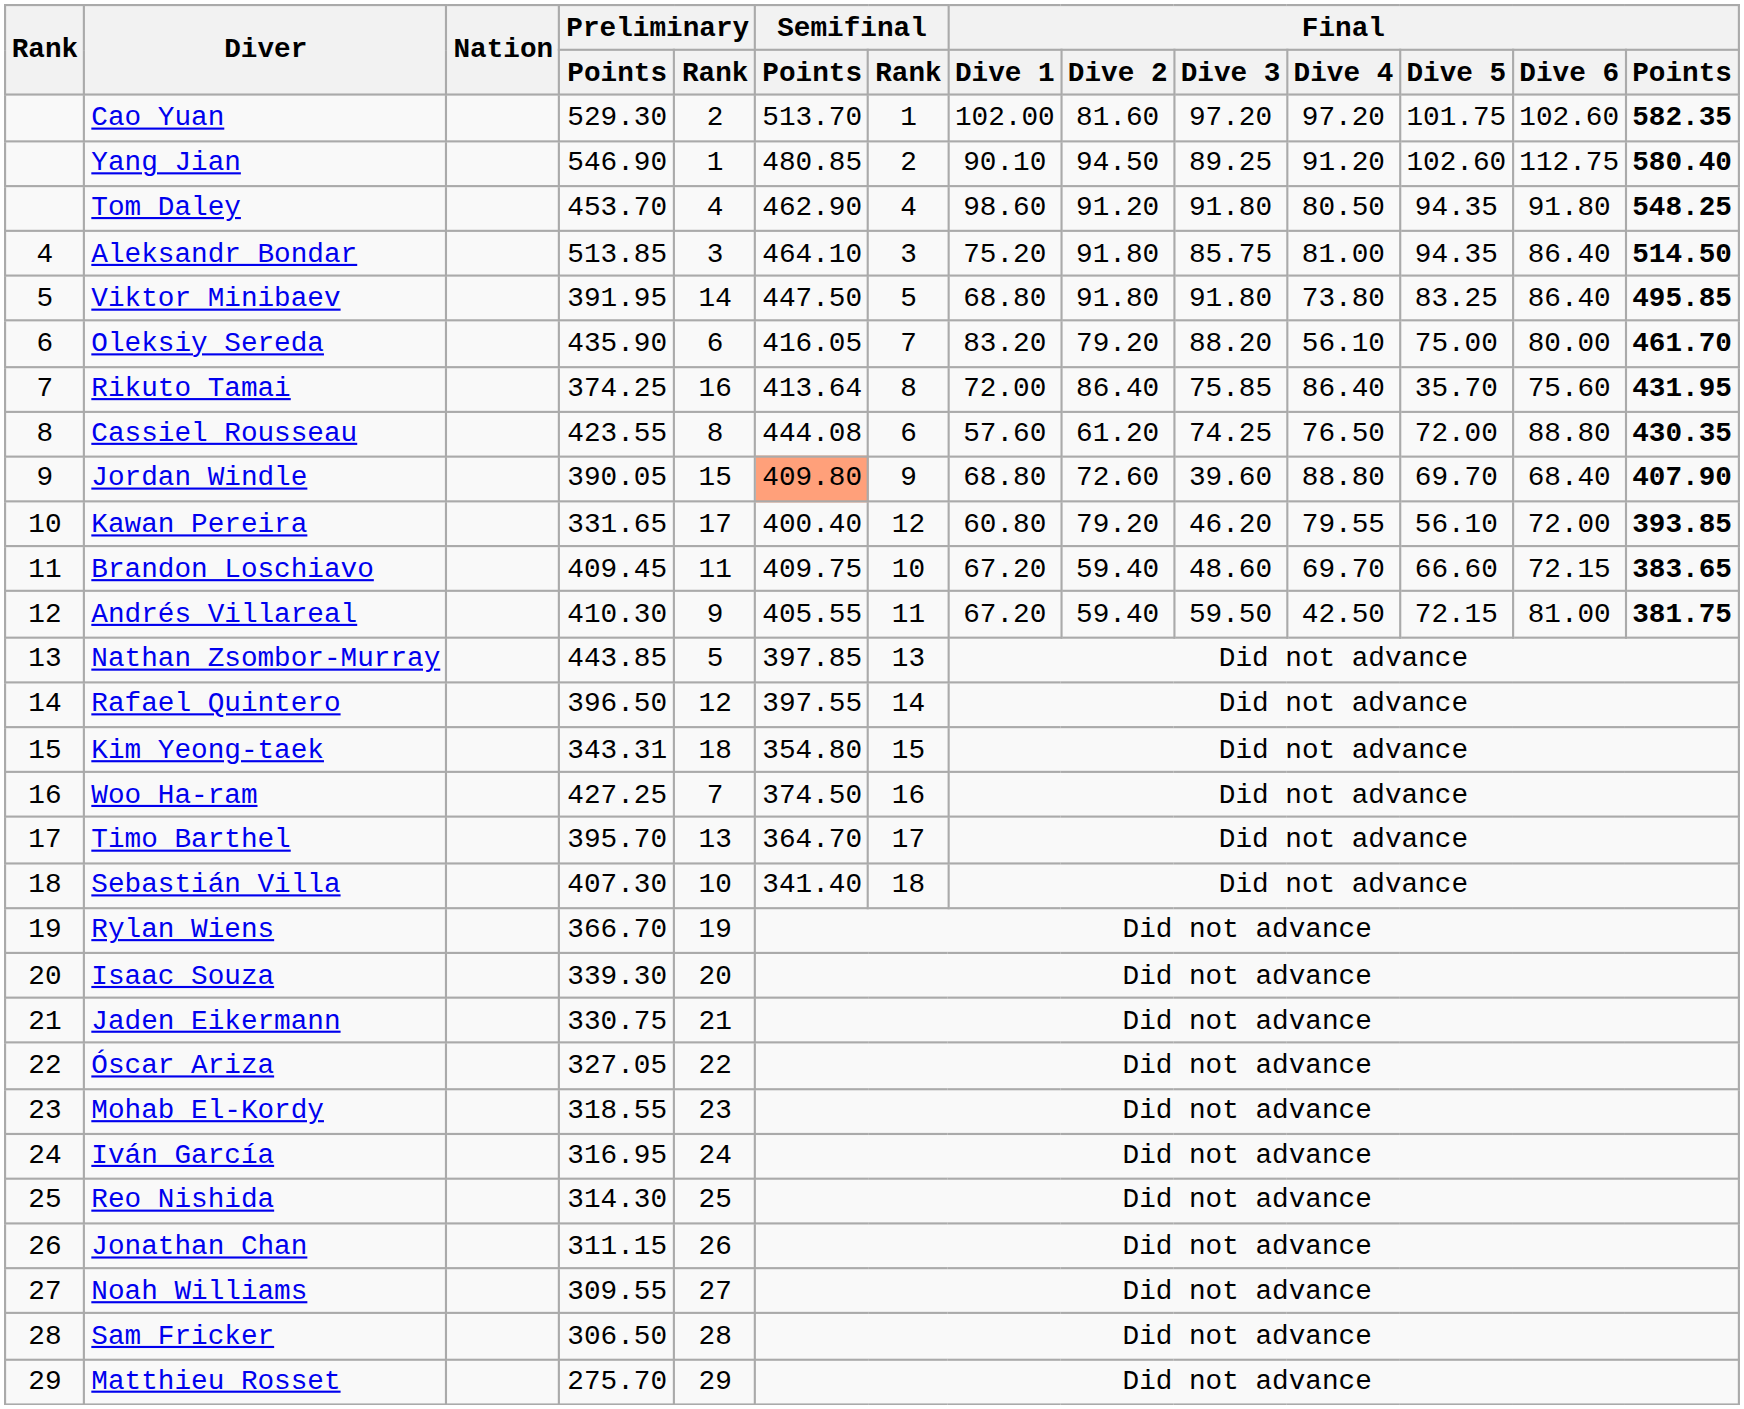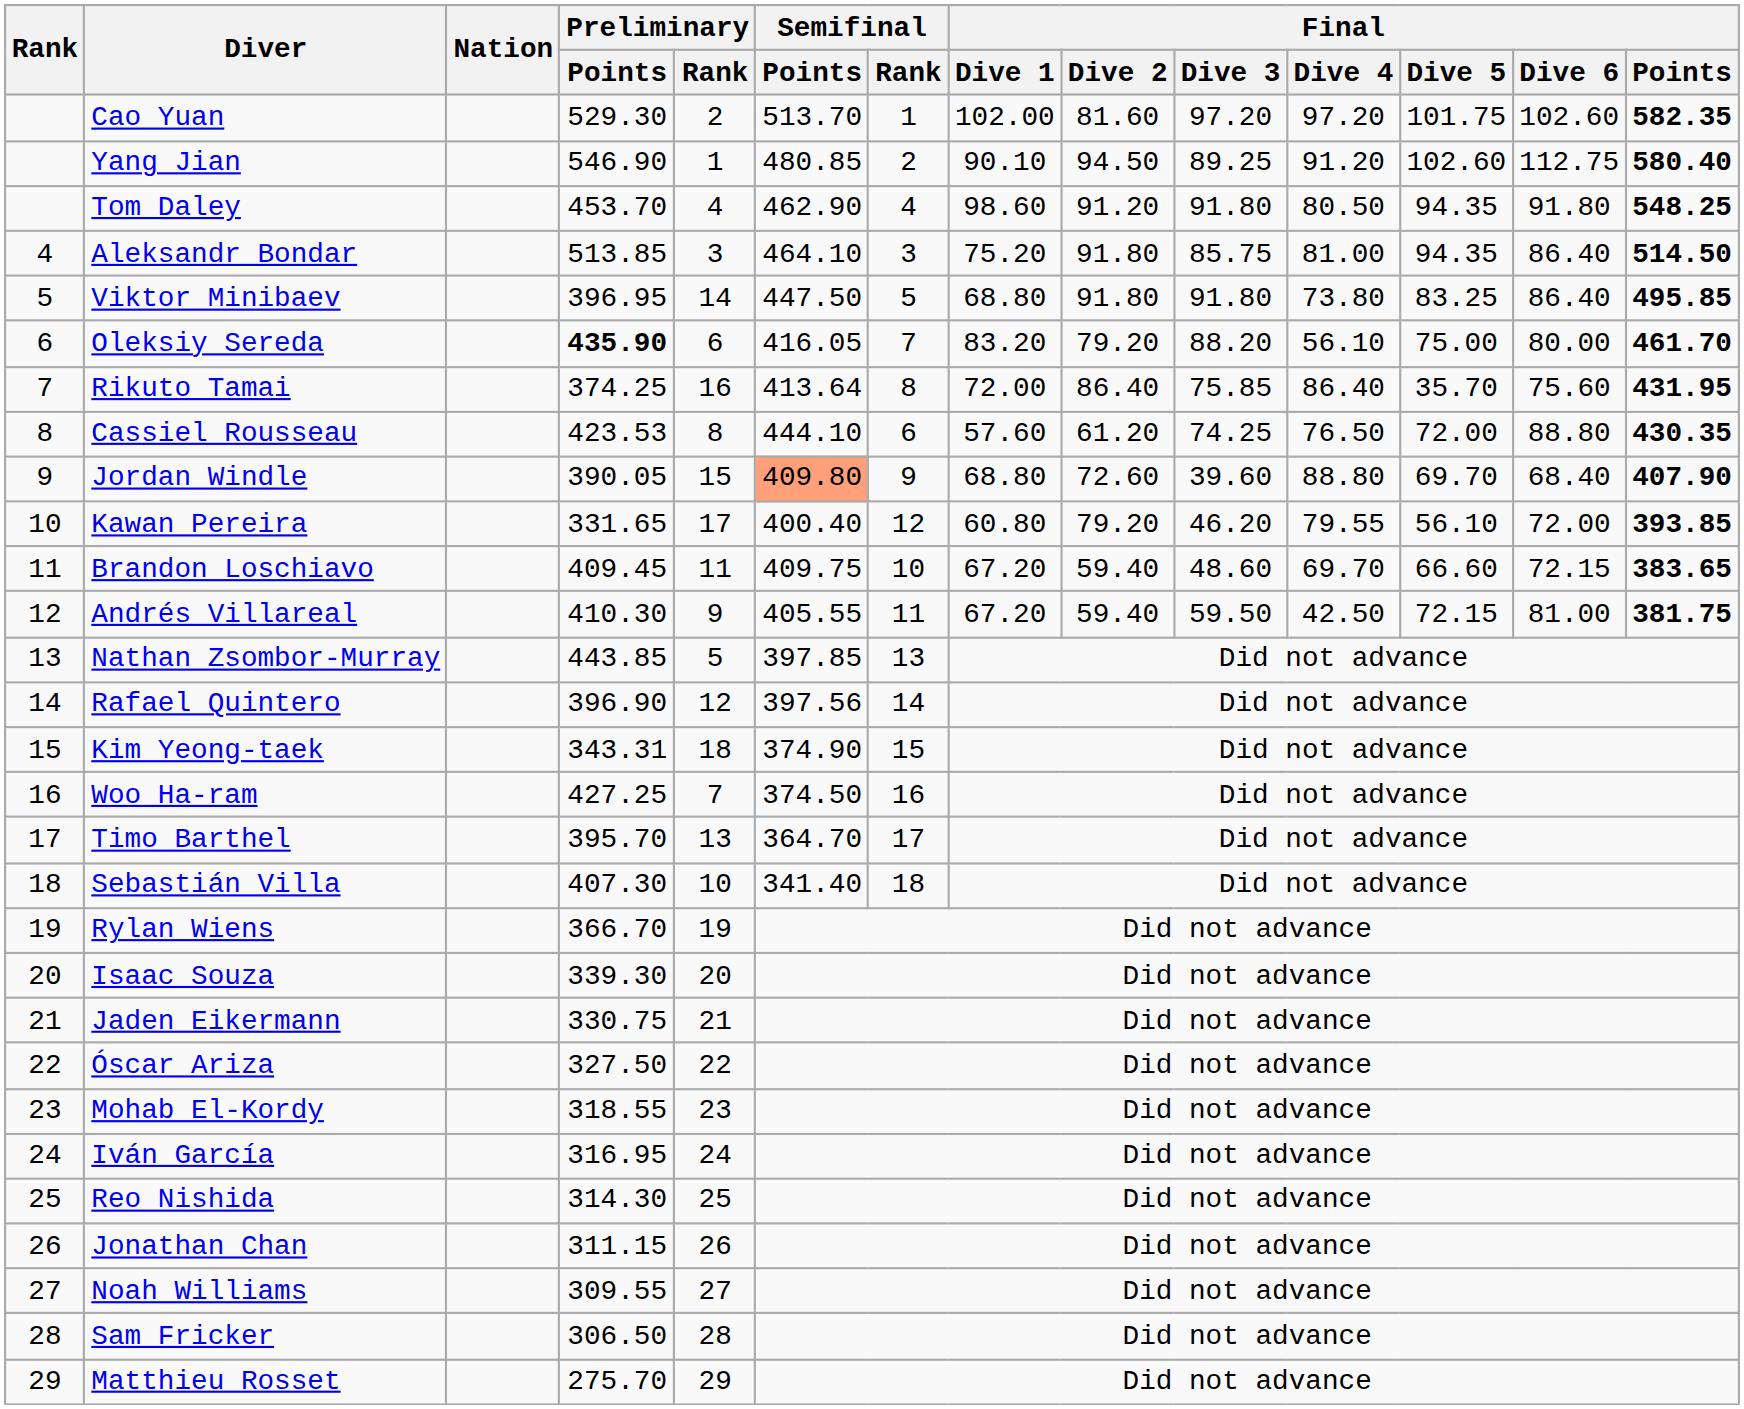Viktor Minibaev | Preliminary / Points: 391.95 -> 396.95
Oleksiy Sereda | Preliminary / Points: normal -> bold
Cassiel Rousseau | Preliminary / Points: 423.55 -> 423.53
Cassiel Rousseau | Semifinal / Points: 444.08 -> 444.10
Rafael Quintero | Preliminary / Points: 396.50 -> 396.90
Rafael Quintero | Semifinal / Points: 397.55 -> 397.56
Kim Yeong-taek | Semifinal / Points: 354.80 -> 374.90
Óscar Ariza | Preliminary / Points: 327.05 -> 327.50
